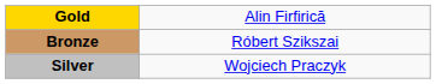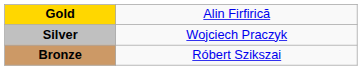rows swapped: Silver <-> Bronze
